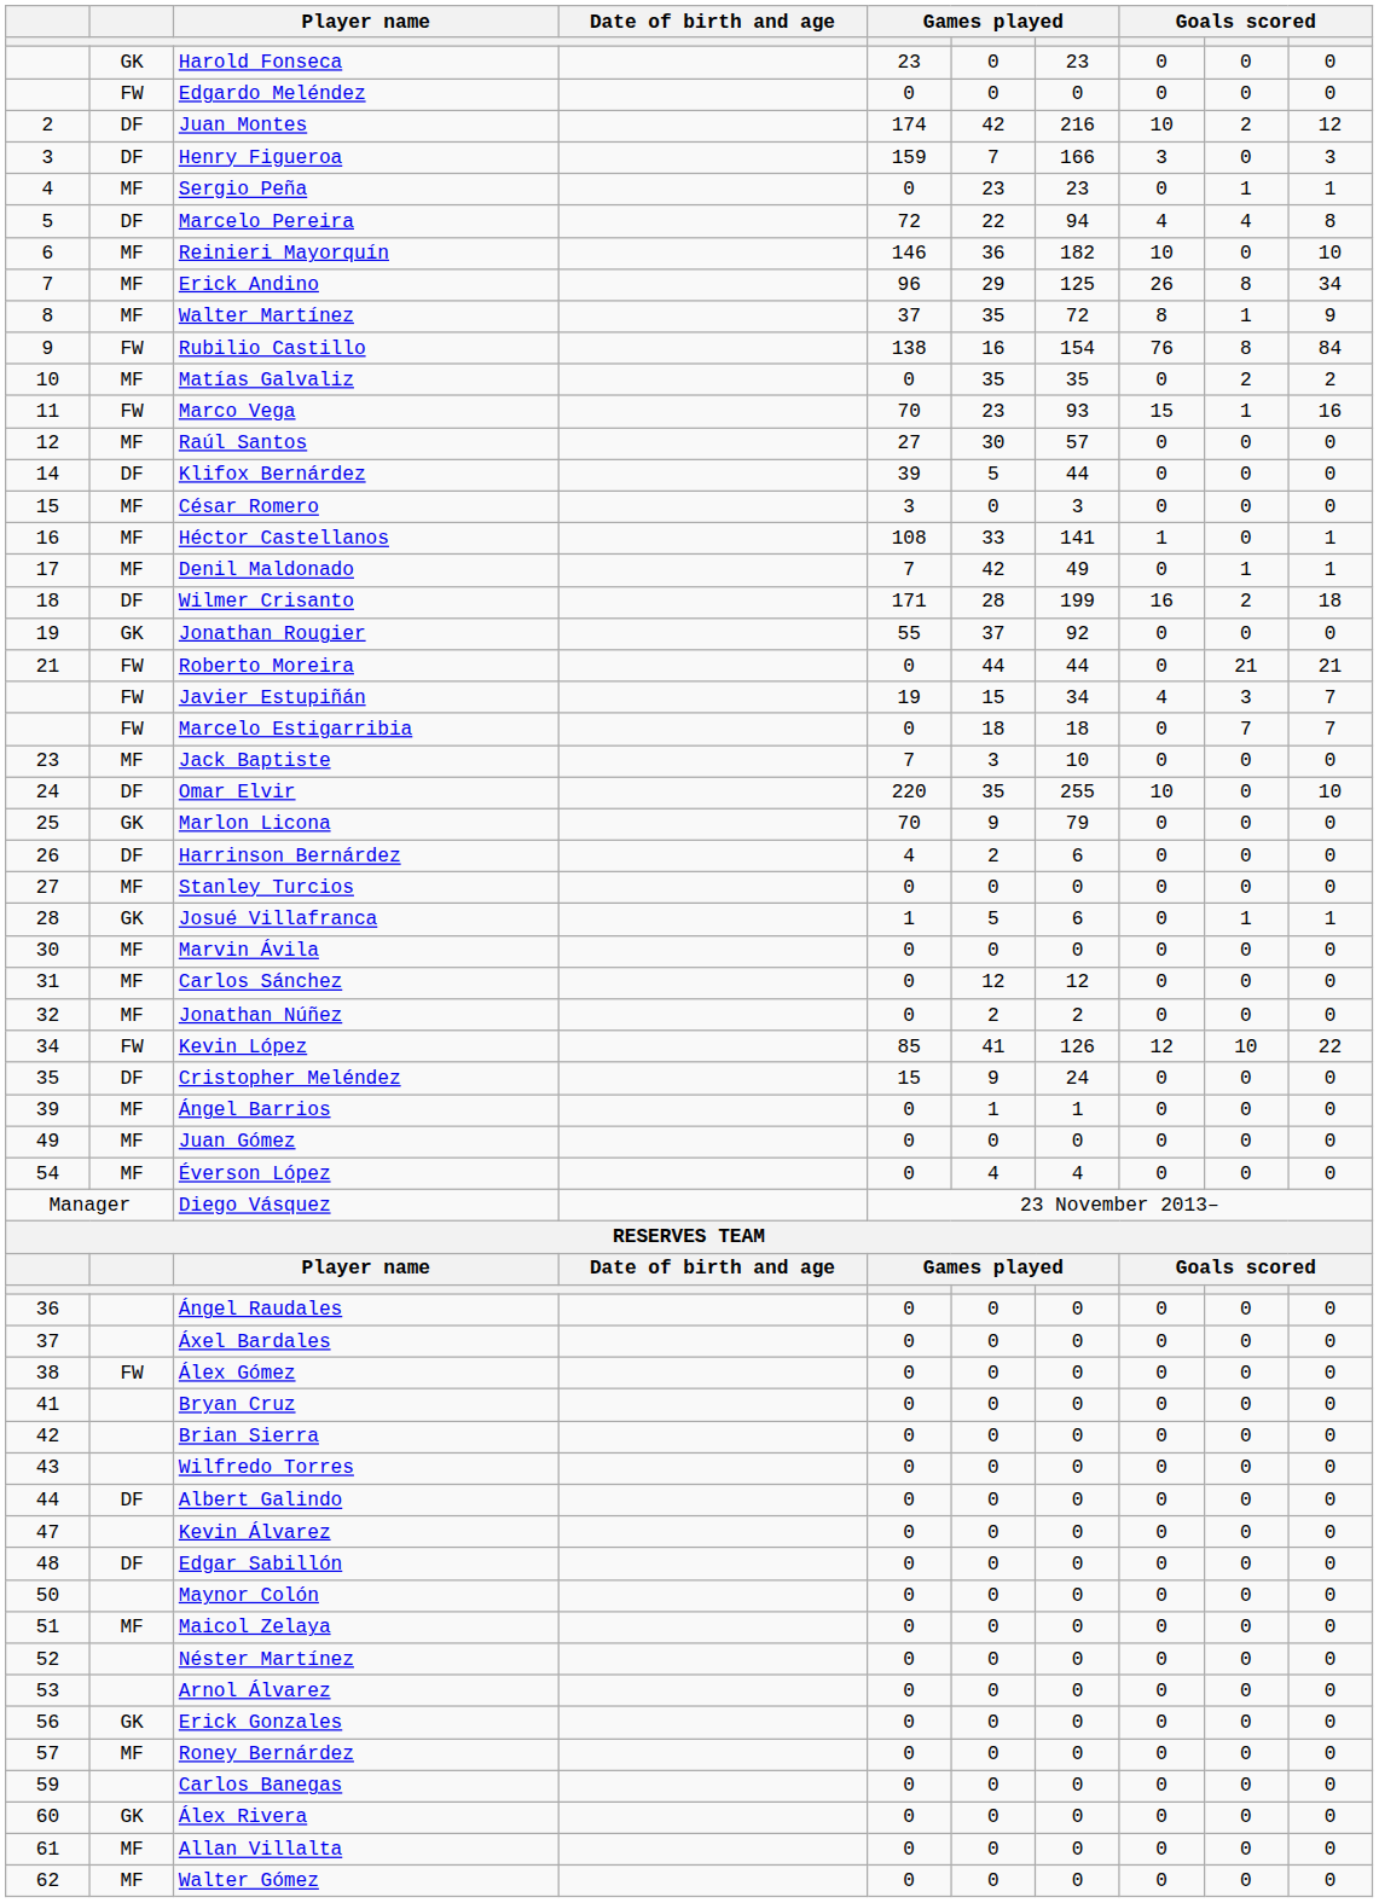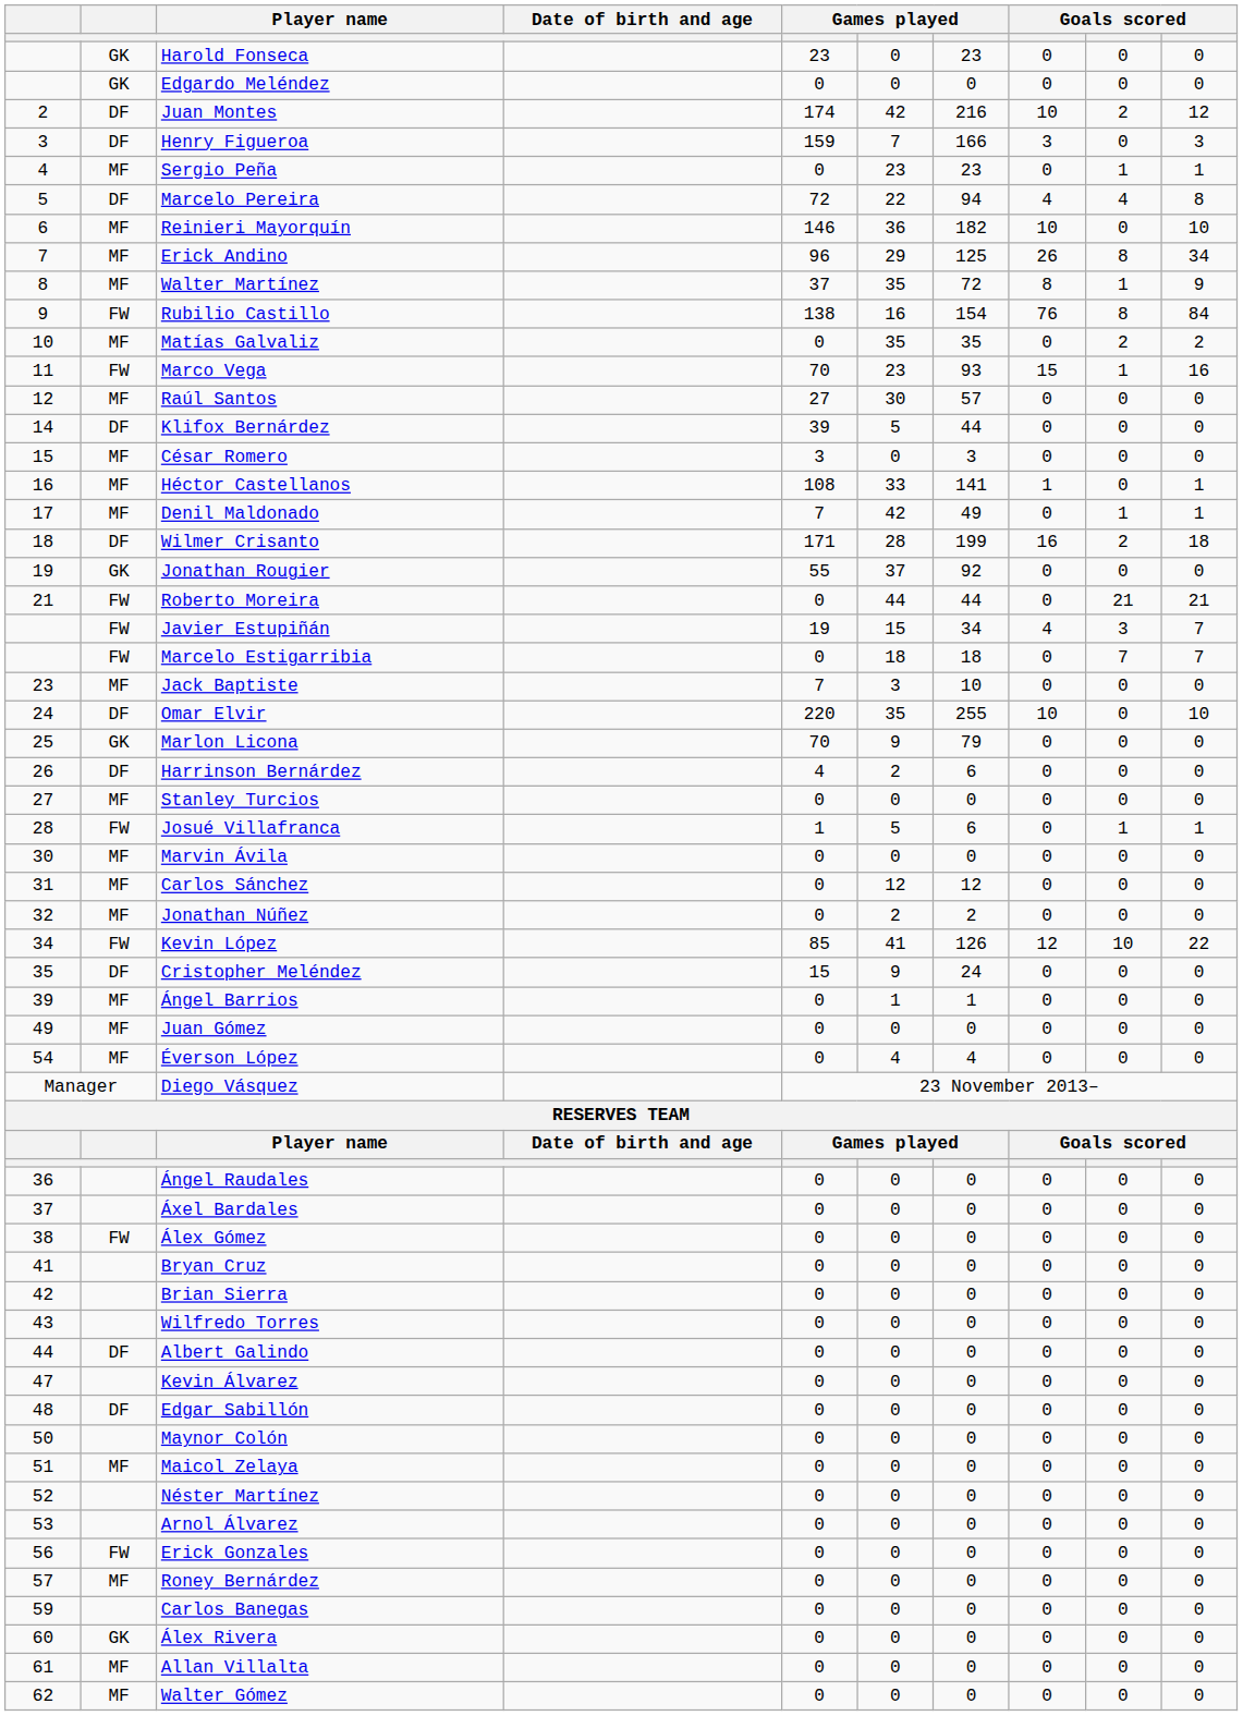Edgardo Meléndez | column 2: FW -> GK
Josué Villafranca | column 2: GK -> FW
Erick Gonzales | column 2: GK -> FW
